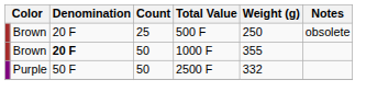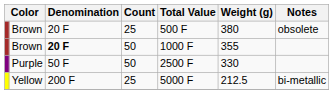Brown / 25 | Weight (g): 250 -> 380
Purple | Weight (g): 332 -> 330
+ row: Yellow | 200 F | 25 | 5000 F | 212.5 | bi-metallic
